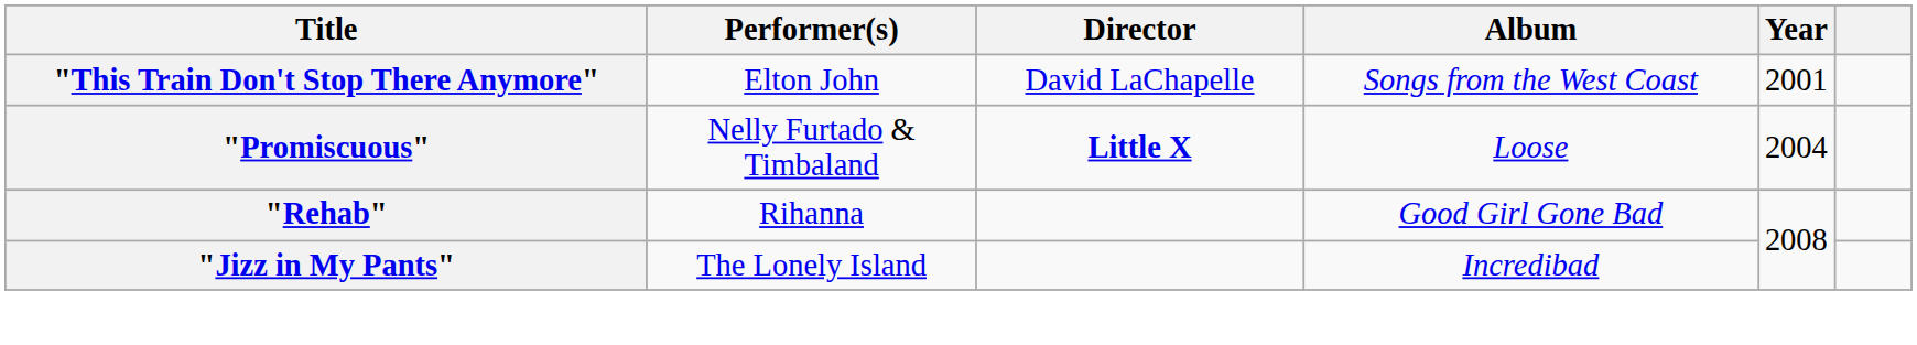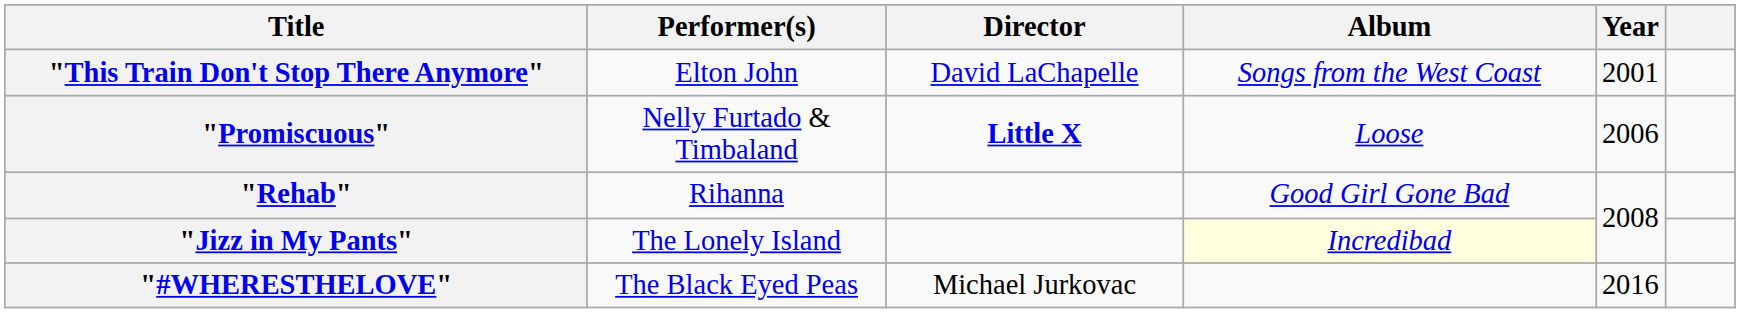"Promiscuous" | Year: 2004 -> 2006
"Jizz in My Pants" | Album: no background -> lightyellow background
+ row: "#WHERESTHELOVE" | The Black Eyed Peas | Michael Jurkovac | 2016
